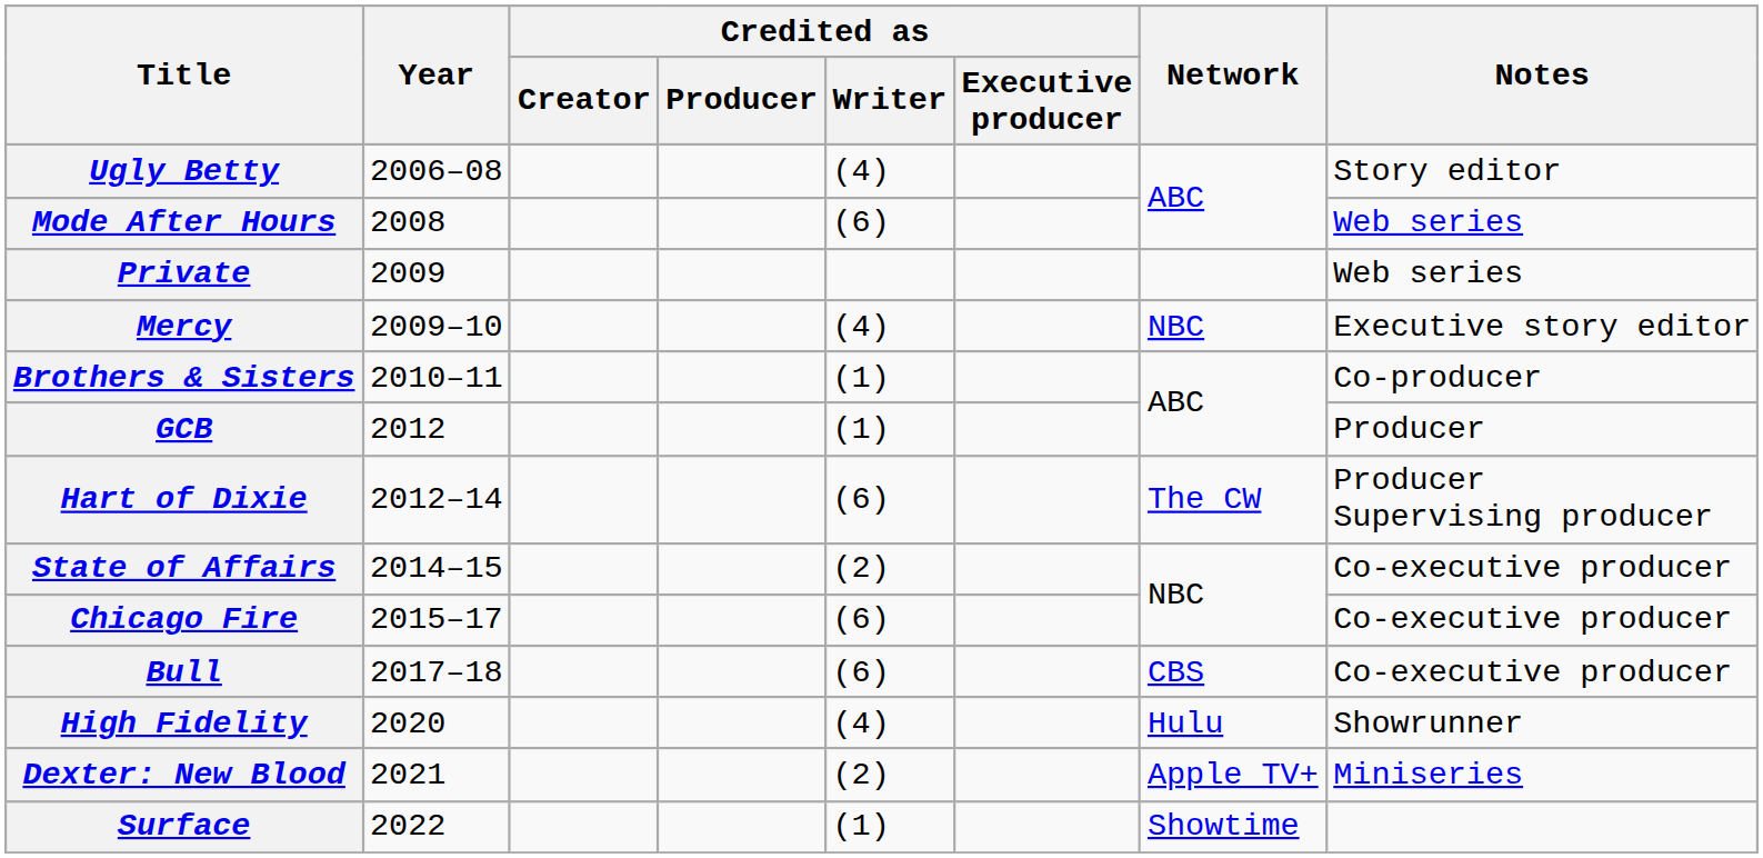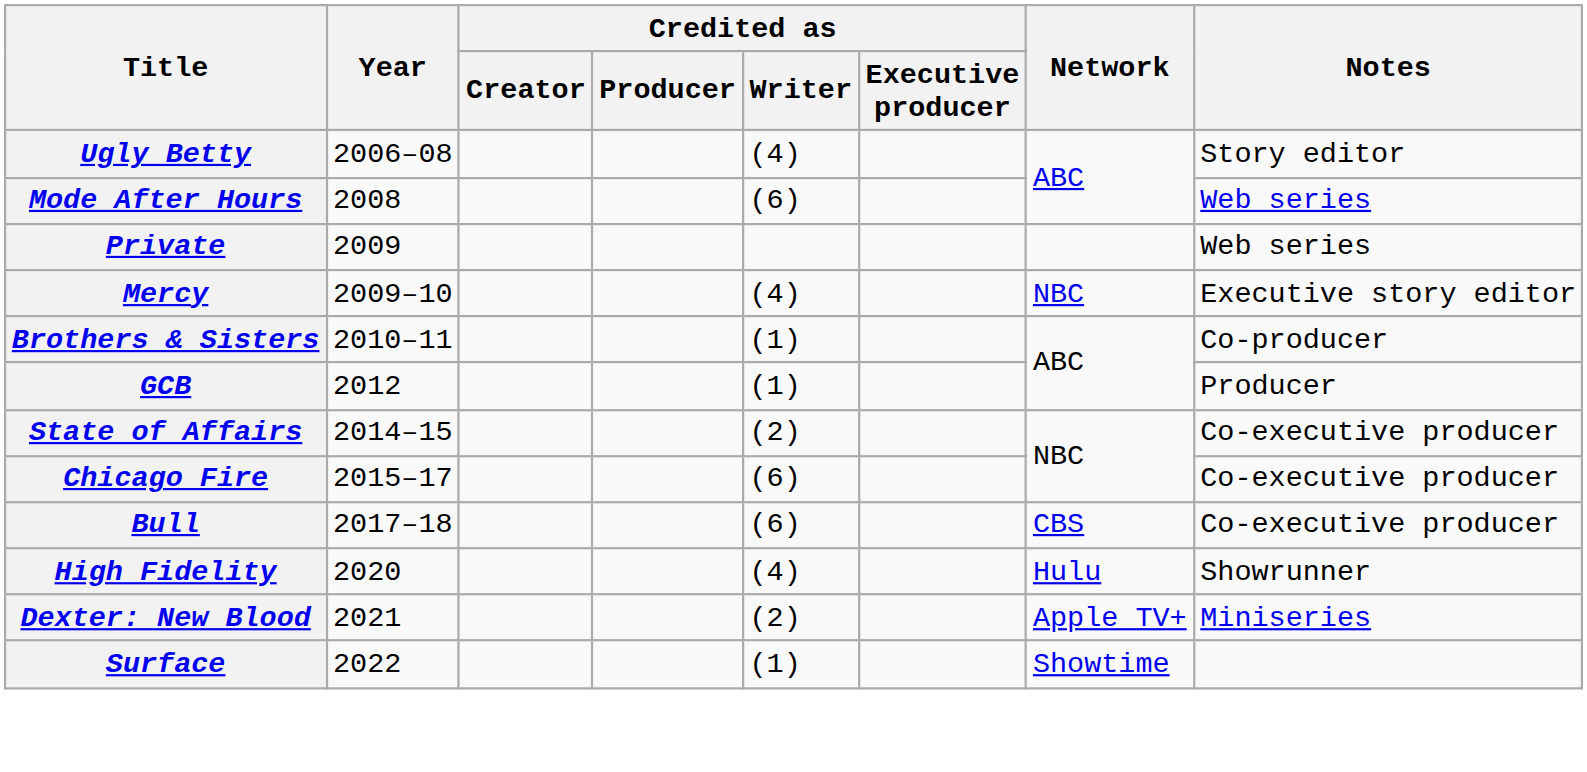- row: Hart of Dixie | 2012–14 | (6) | The CW | Producer Supervising producer
